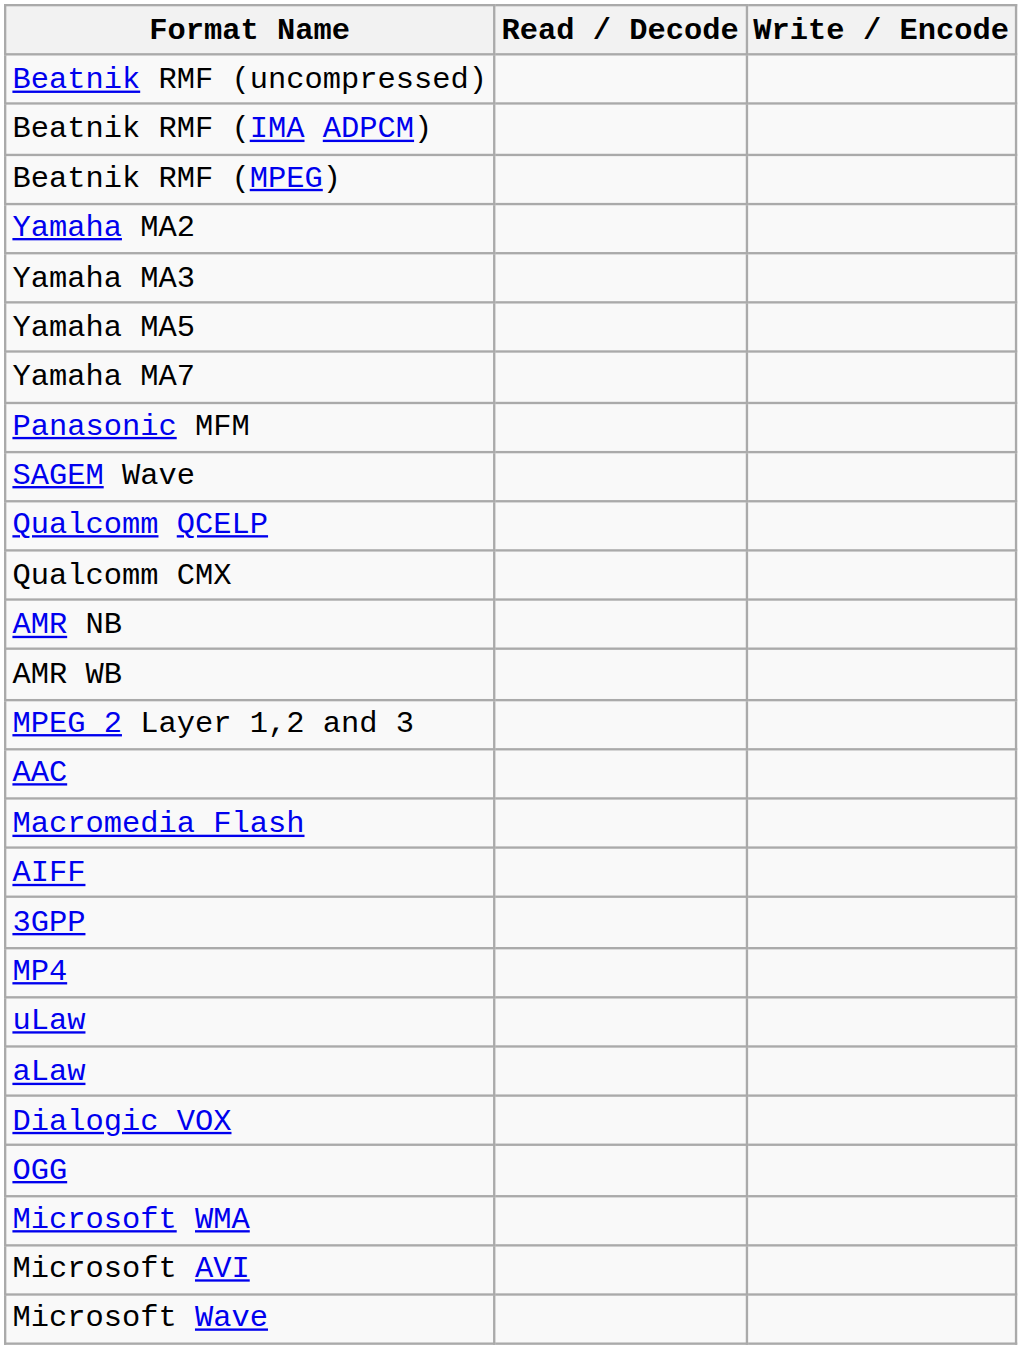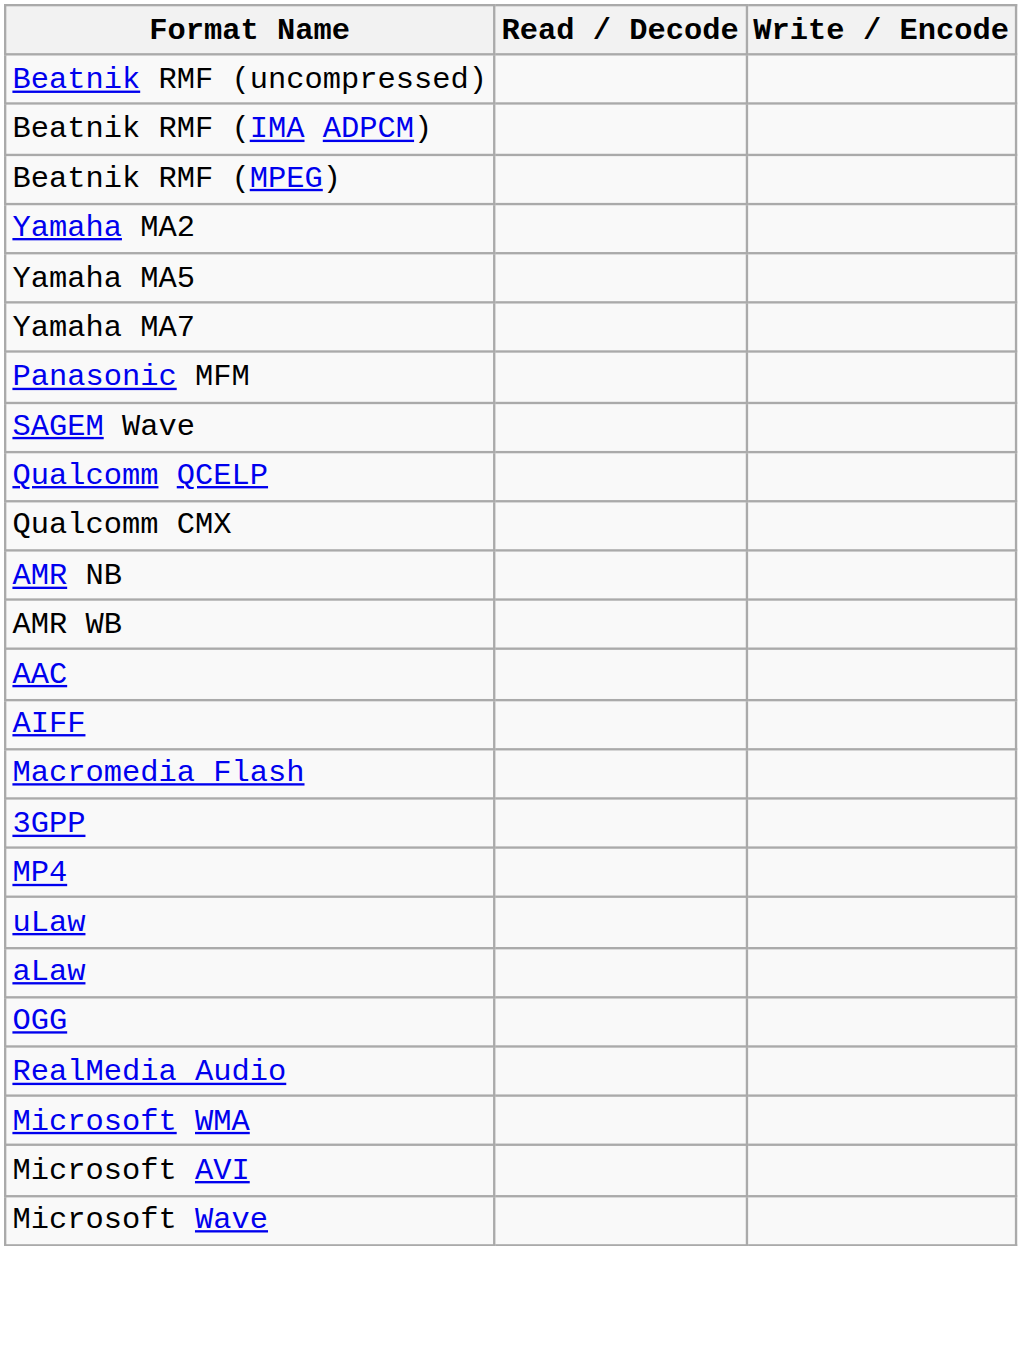- row: Yamaha MA3
- row: MPEG 2 Layer 1,2 and 3
rows swapped: Macromedia Flash <-> AIFF
- row: Dialogic VOX
+ row: RealMedia Audio
